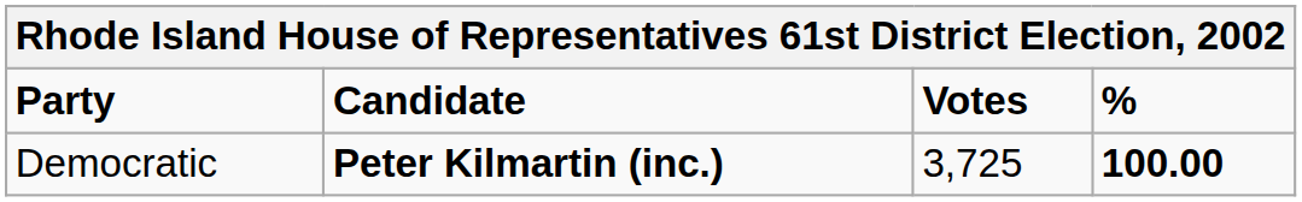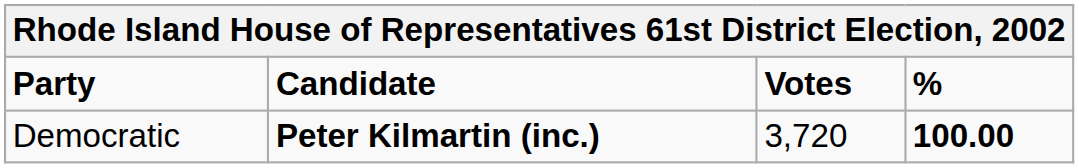Democratic | Votes: 3,725 -> 3,720
